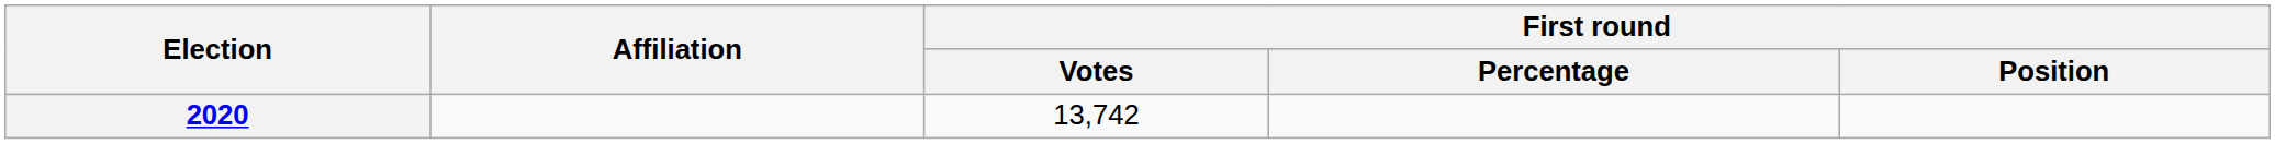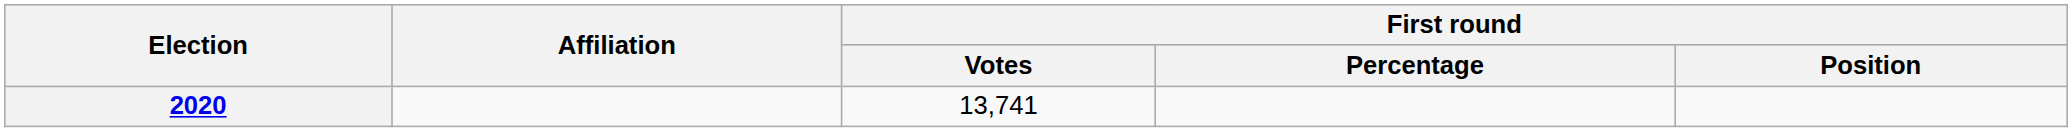2020 | First round / Votes: 13,742 -> 13,741
